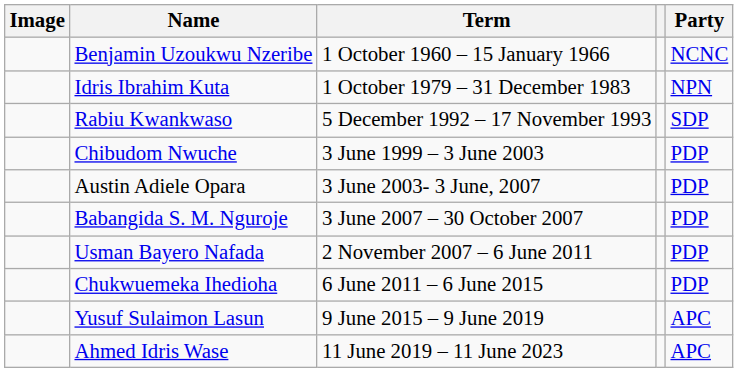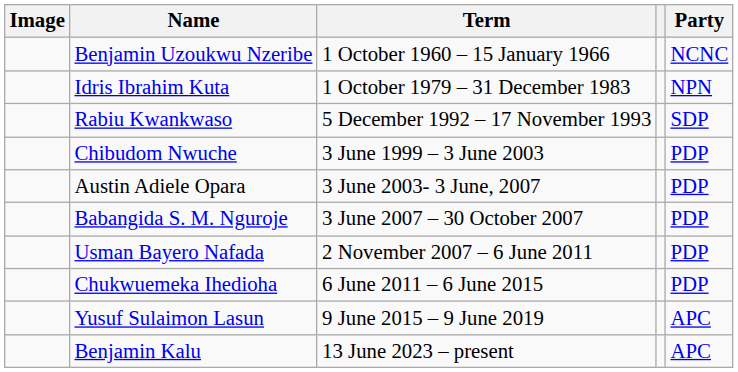- row: Ahmed Idris Wase | 11 June 2019 – 11 June 2023 | APC
+ row: Benjamin Kalu | 13 June 2023 – present | APC
